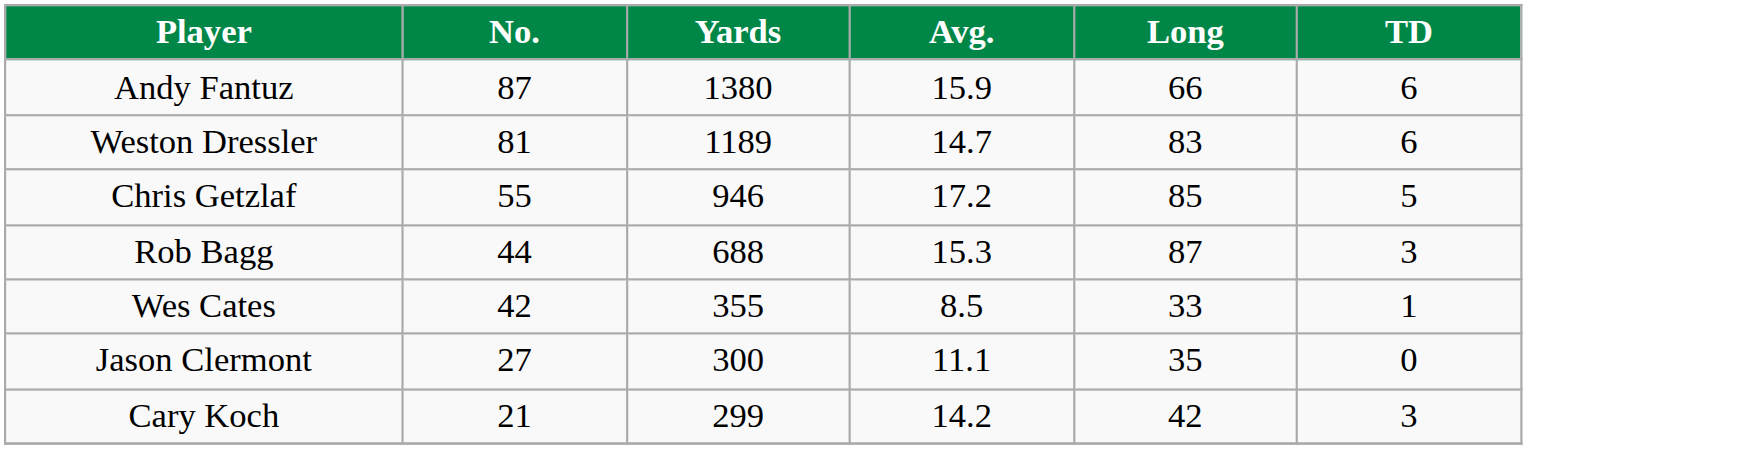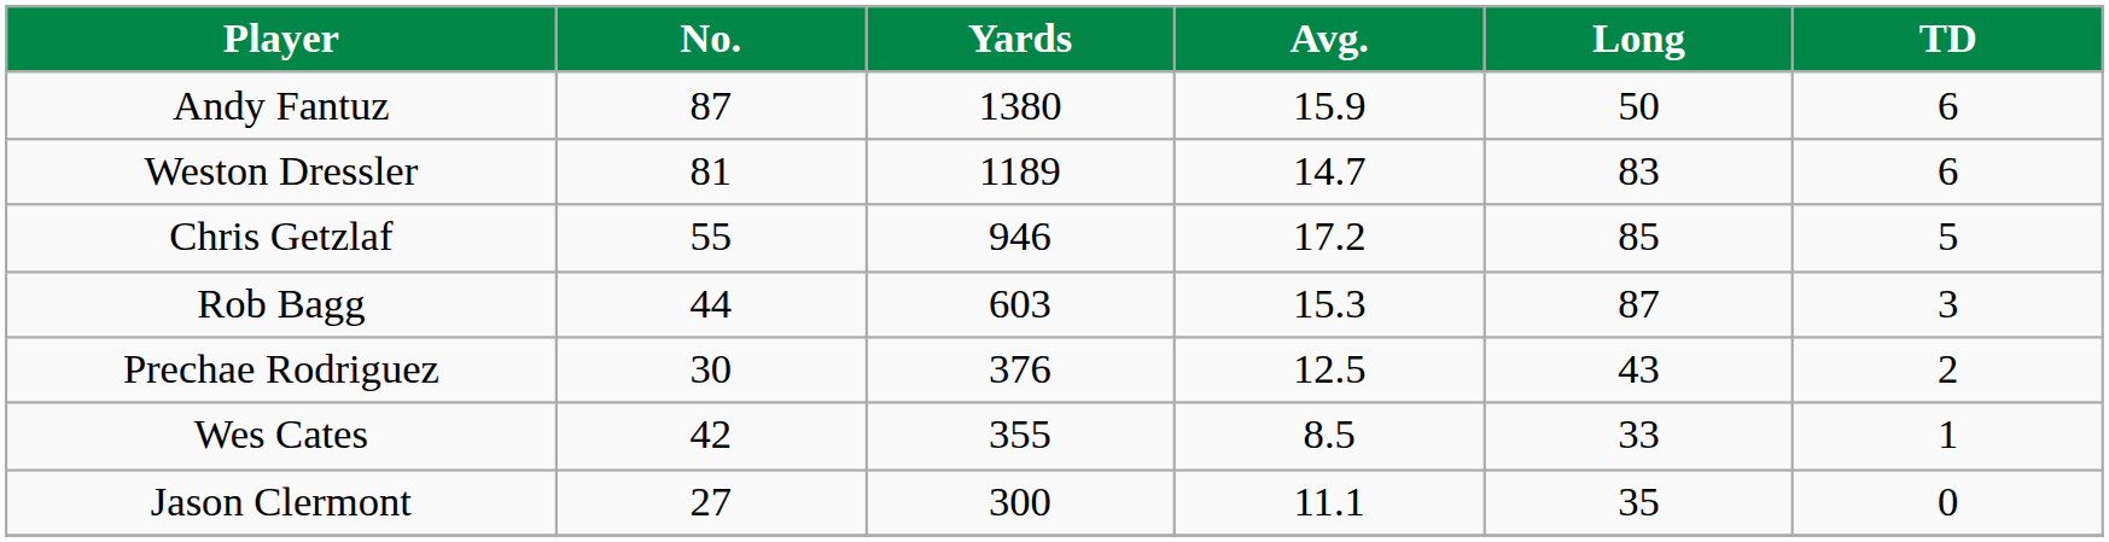Andy Fantuz | Long: 66 -> 50
Rob Bagg | Yards: 688 -> 603
+ row: Prechae Rodriguez | 30 | 376 | 12.5 | 43 | 2
- row: Cary Koch | 21 | 299 | 14.2 | 42 | 3
